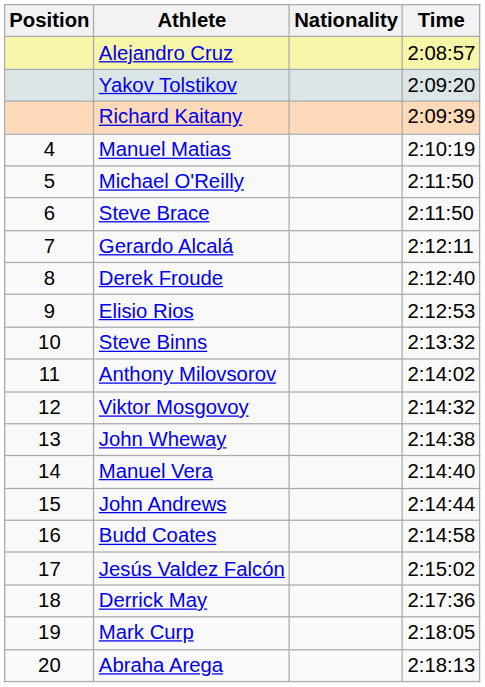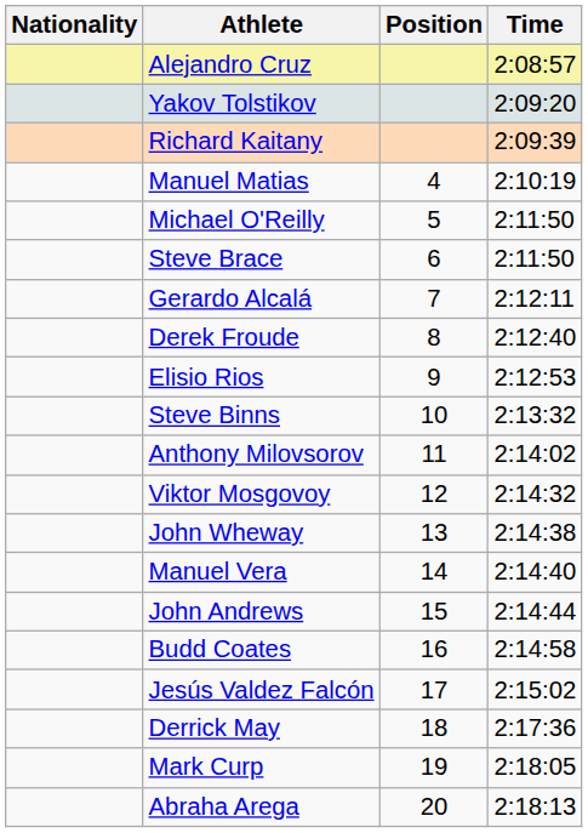columns swapped: Position <-> Nationality
